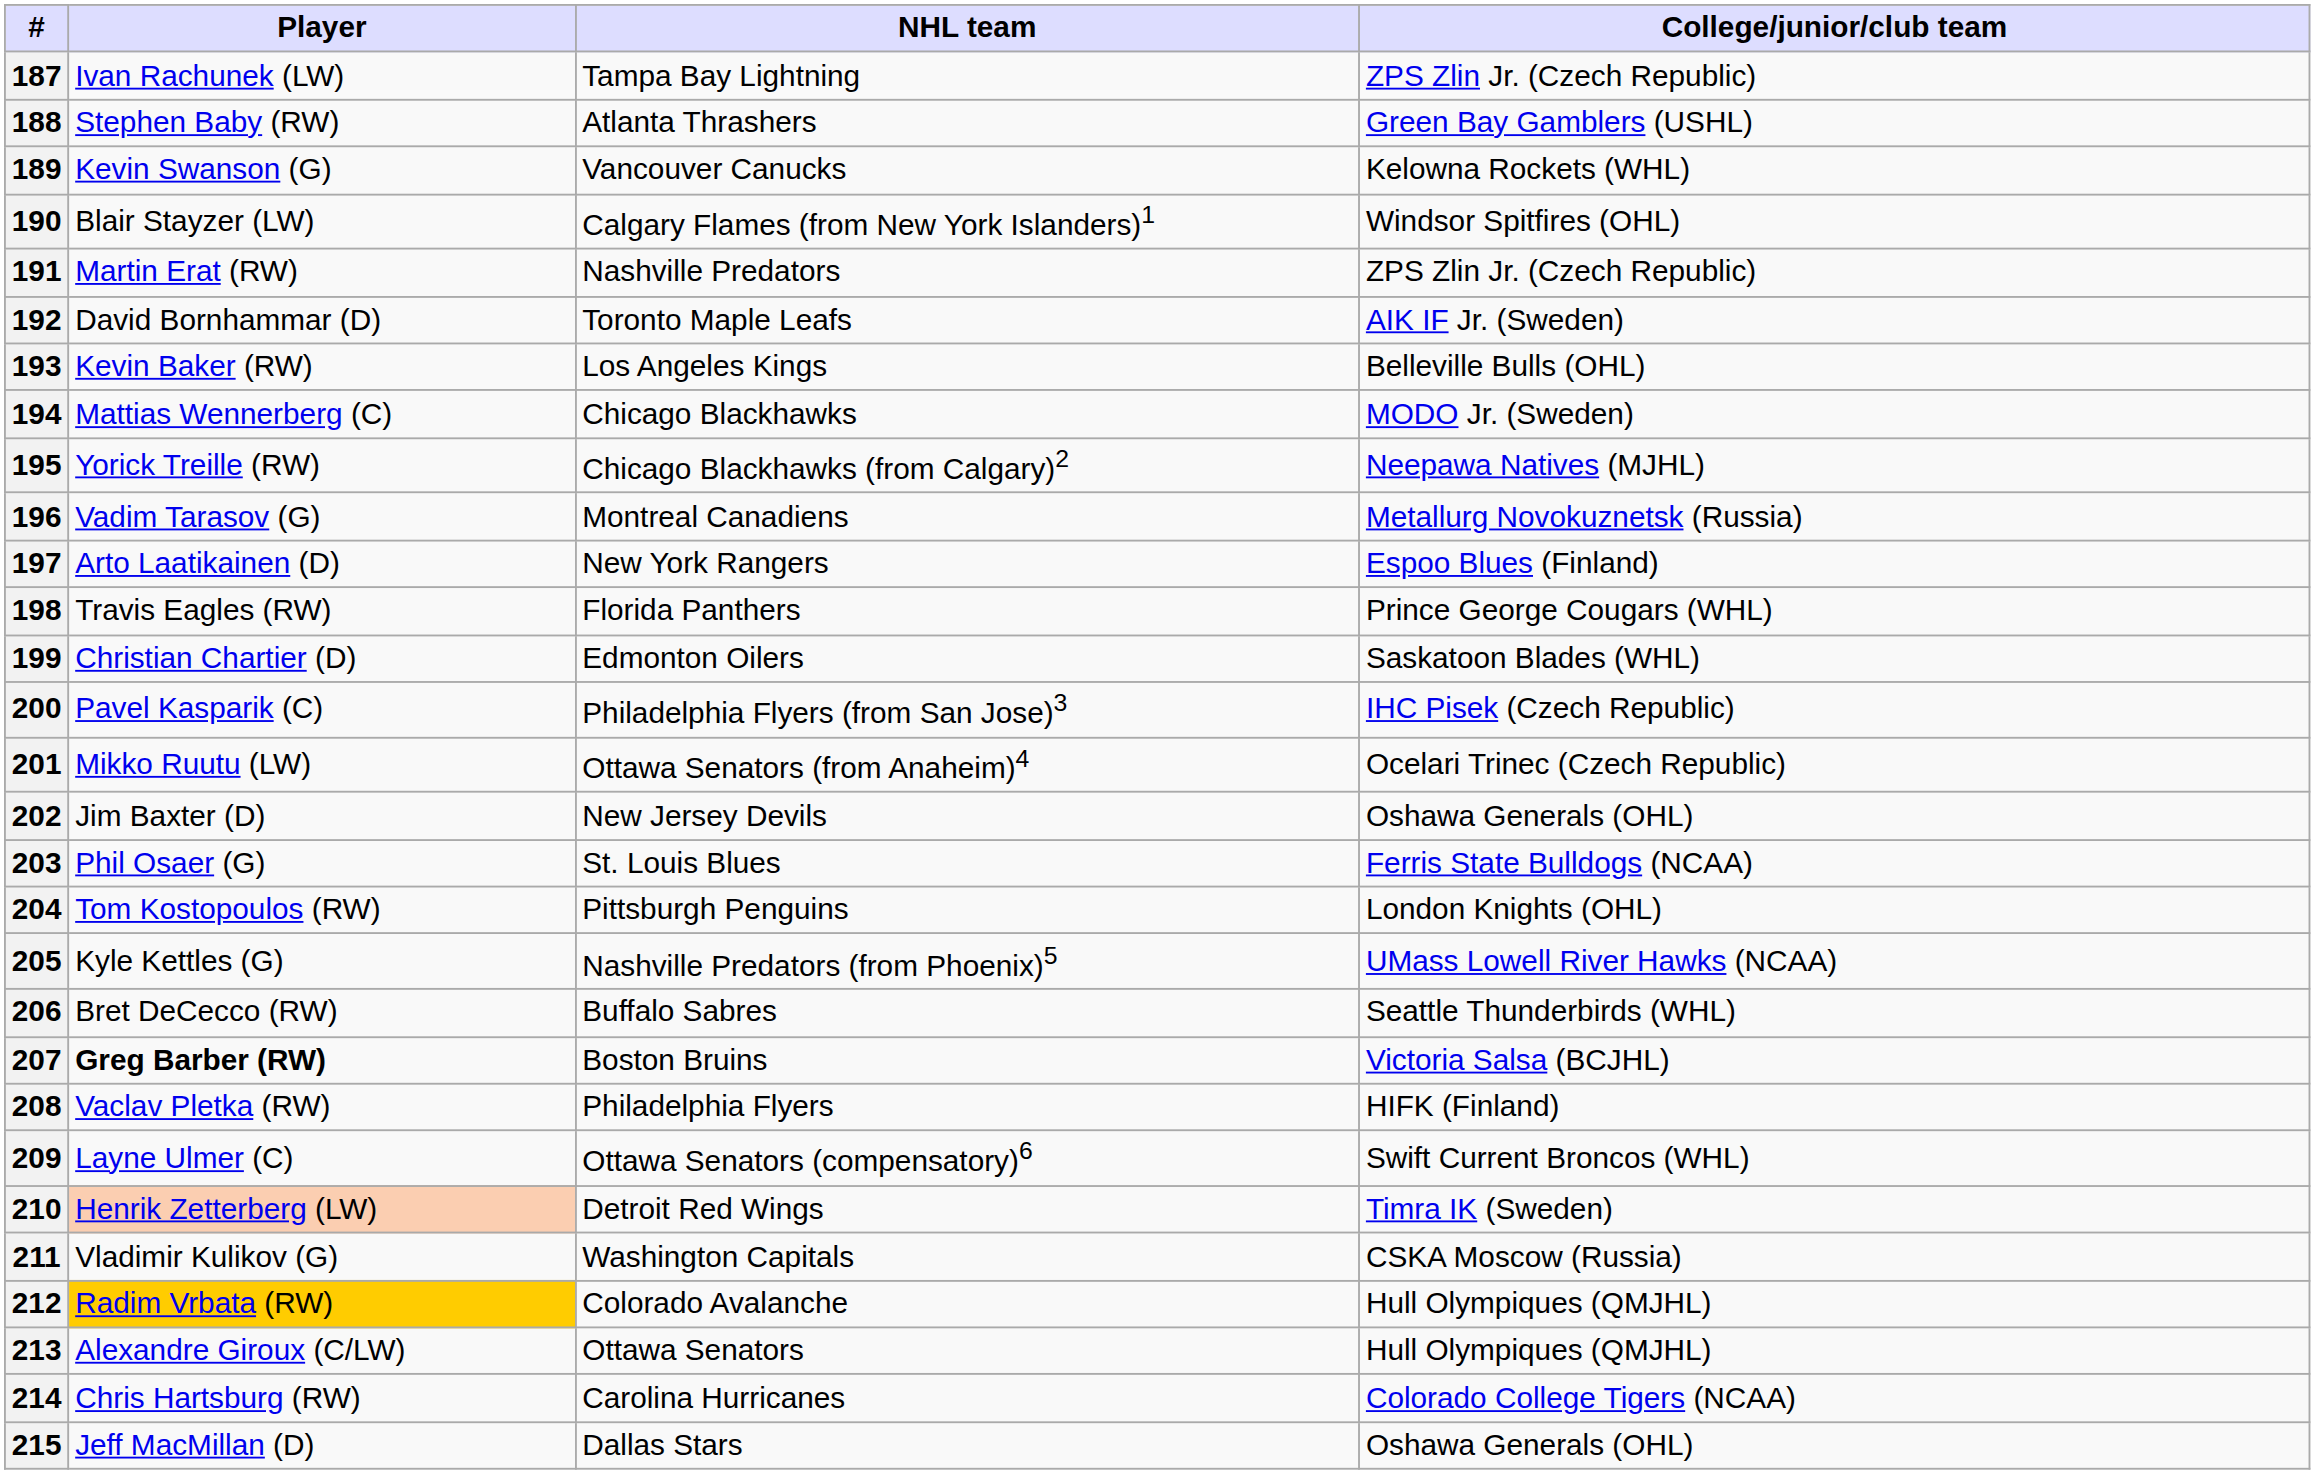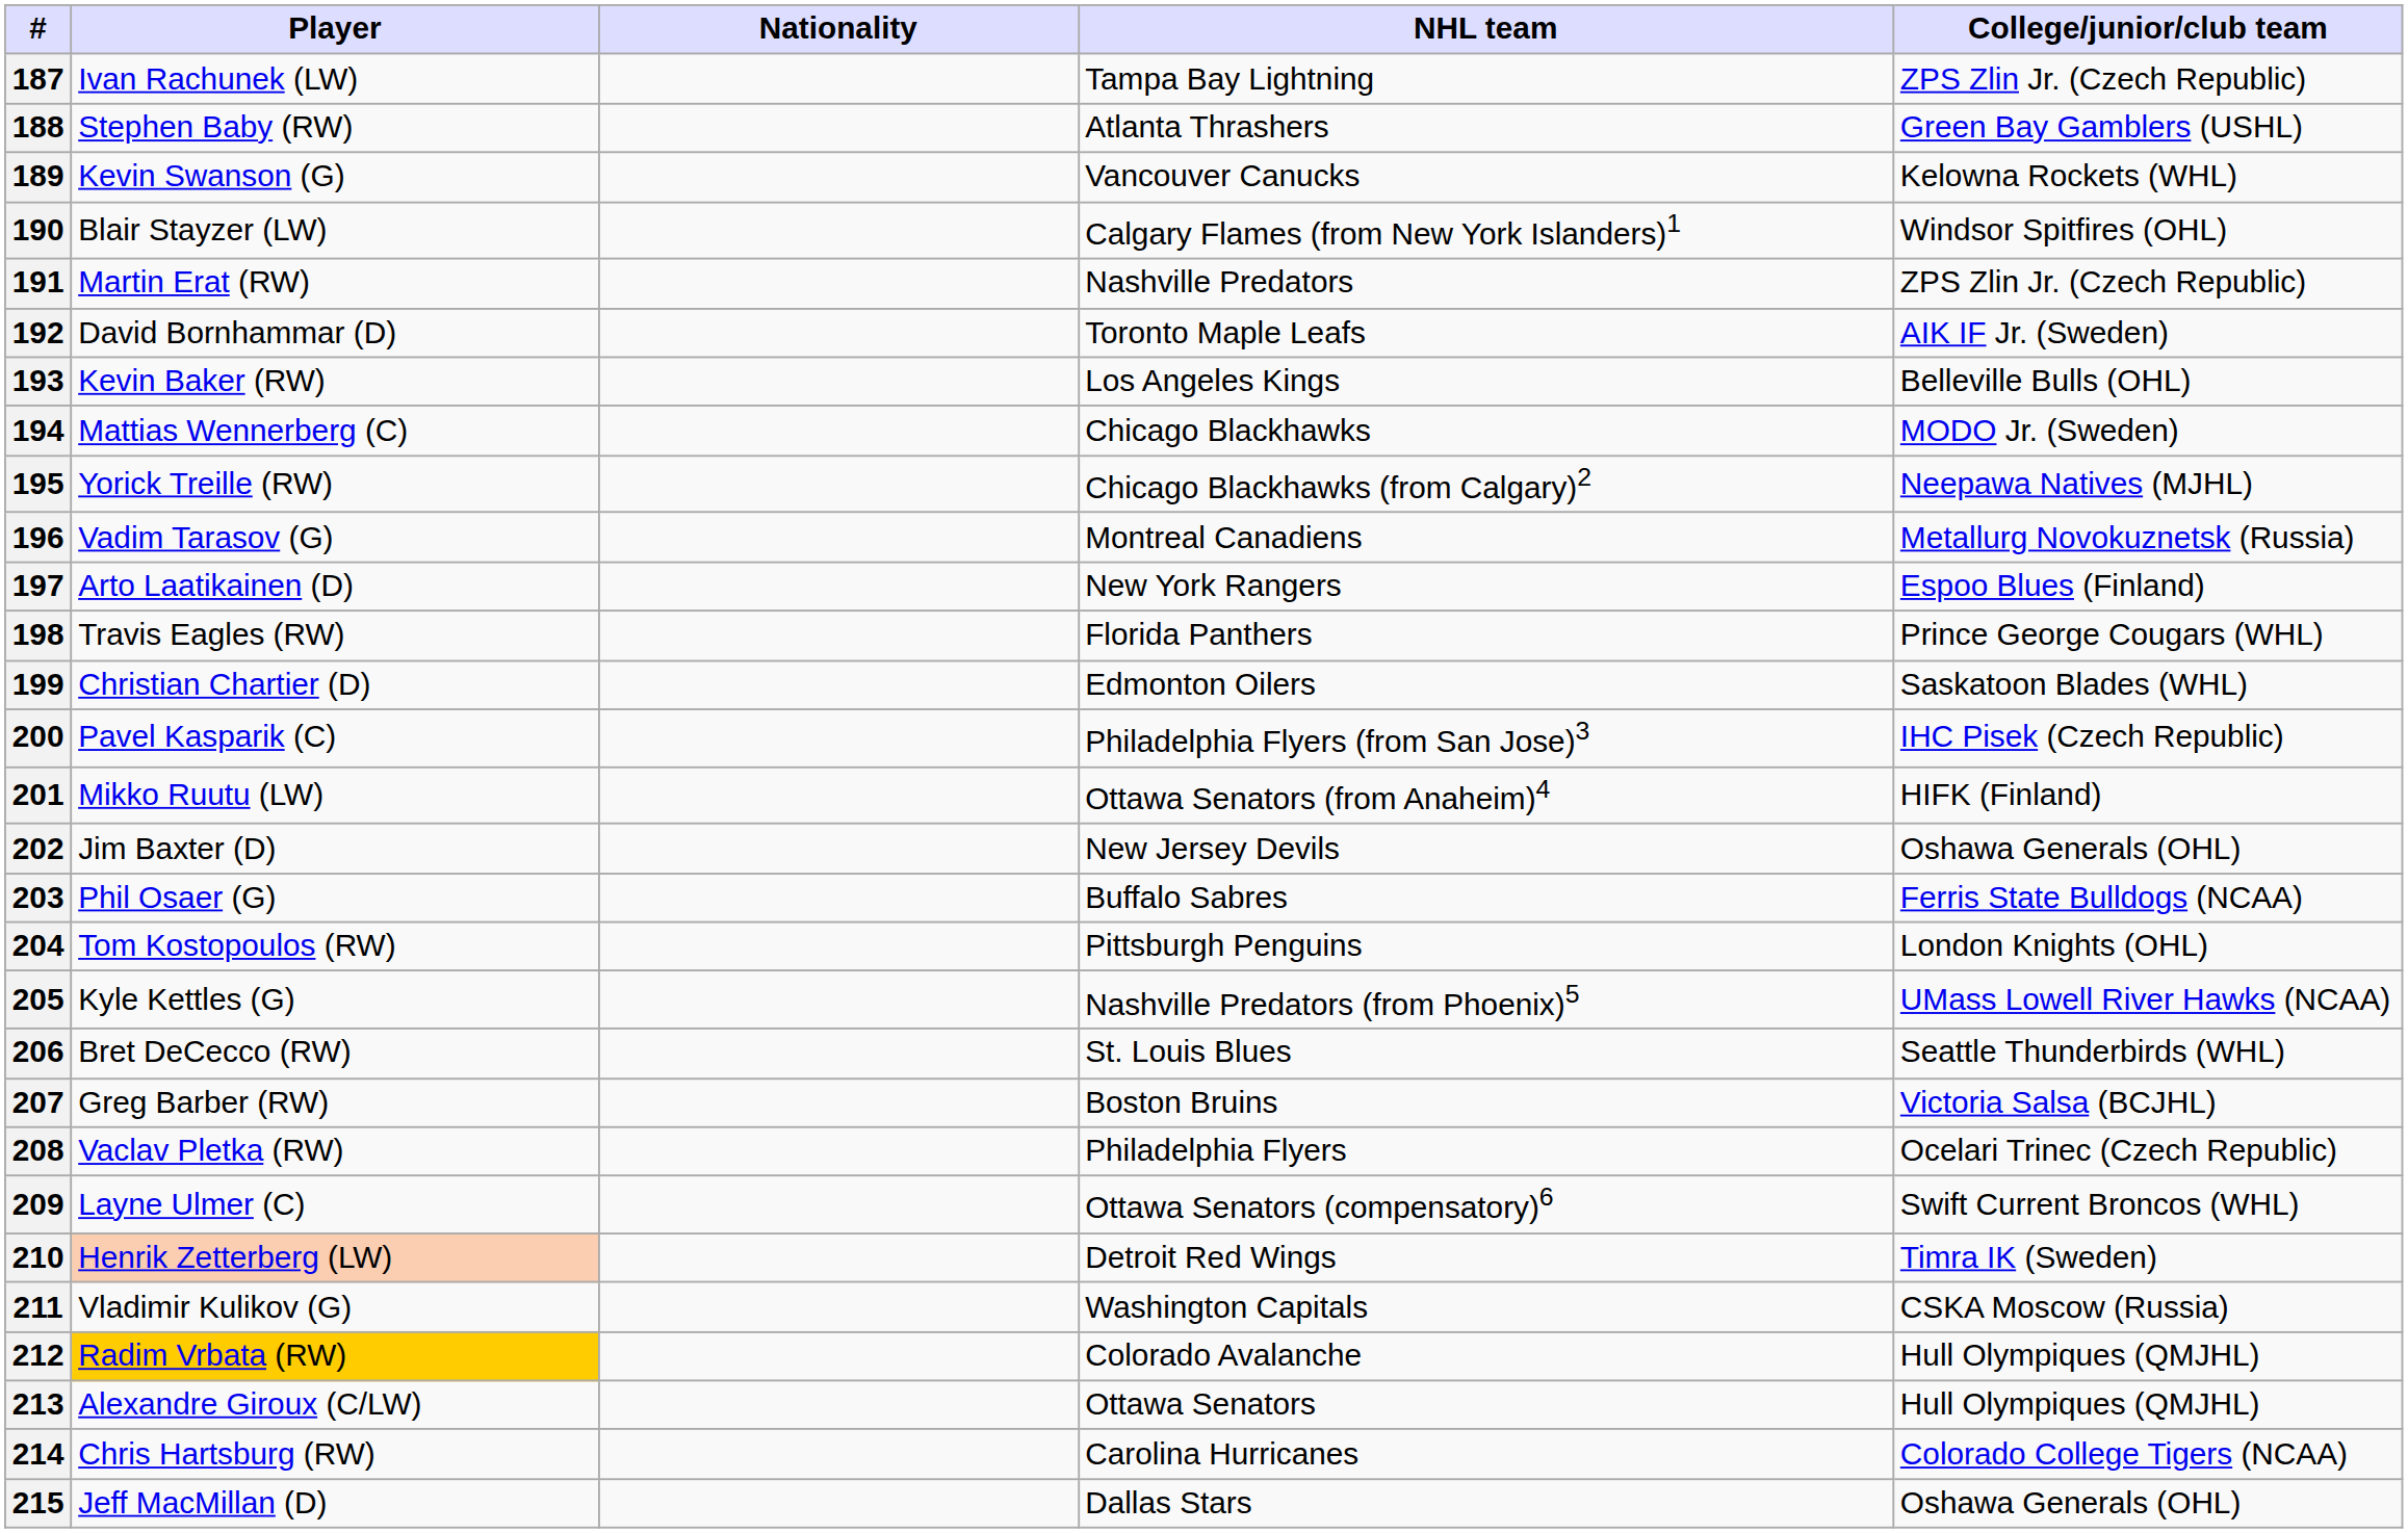+ column: Nationality
201 | College/junior/club team: Ocelari Trinec (Czech Republic) -> HIFK (Finland)
203 | NHL team: St. Louis Blues -> Buffalo Sabres
206 | NHL team: Buffalo Sabres -> St. Louis Blues
207 | Player: bold -> normal
208 | College/junior/club team: HIFK (Finland) -> Ocelari Trinec (Czech Republic)
